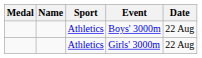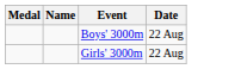- column: Sport | Athletics | Athletics
